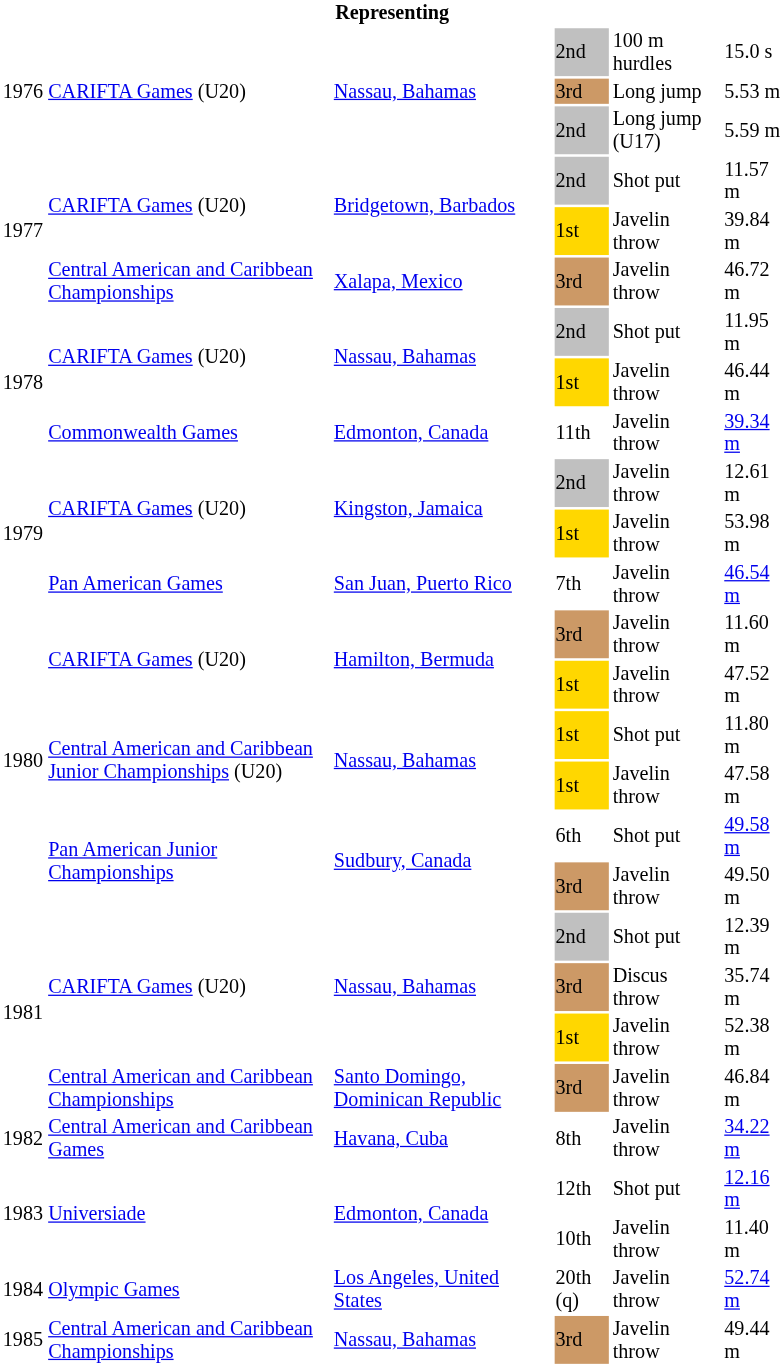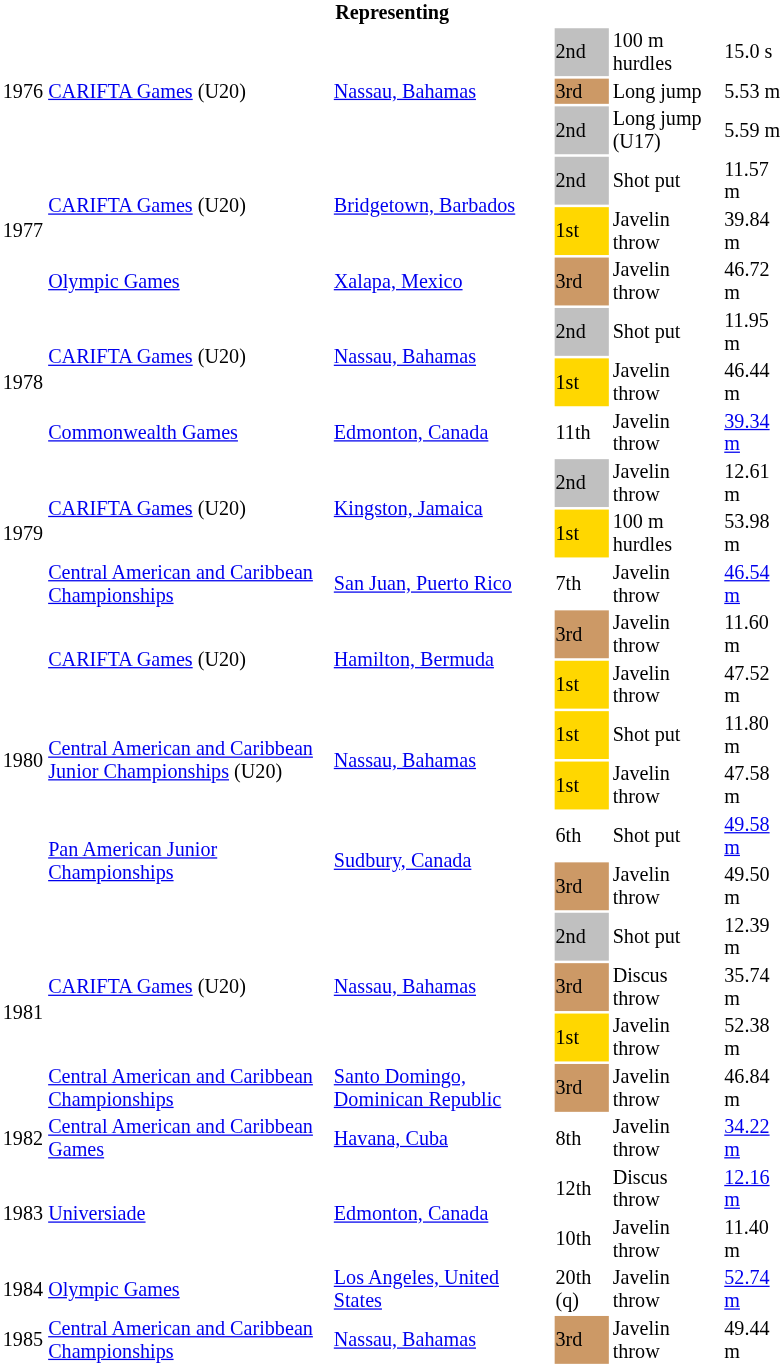Xalapa, Mexico | column 2: Central American and Caribbean Championships -> Olympic Games
Kingston, Jamaica / 1st | column 5: Javelin throw -> 100 m hurdles
San Juan, Puerto Rico | column 2: Pan American Games -> Central American and Caribbean Championships
Edmonton, Canada / 12th | column 5: Shot put -> Discus throw
